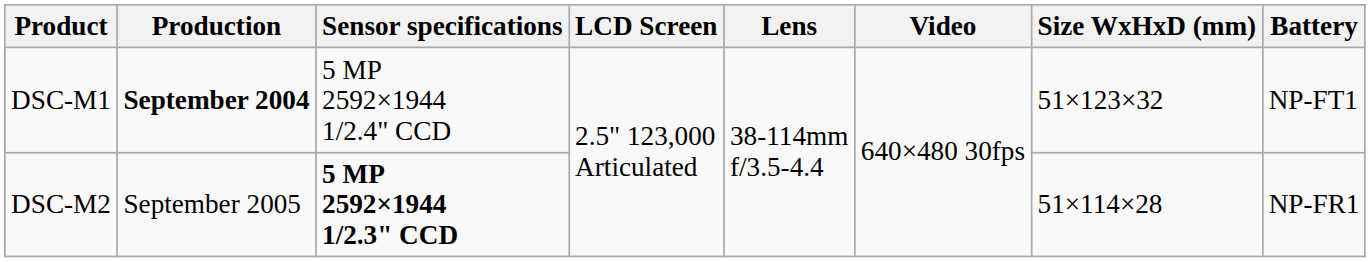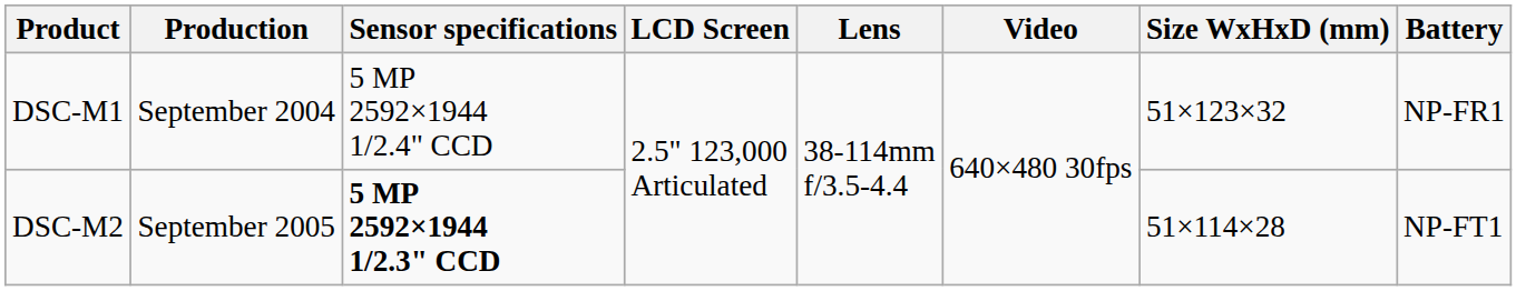DSC-M1 | Production: bold -> normal
DSC-M1 | Battery: NP-FT1 -> NP-FR1
DSC-M2 | Battery: NP-FR1 -> NP-FT1
